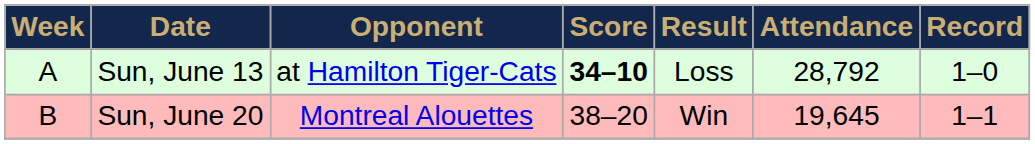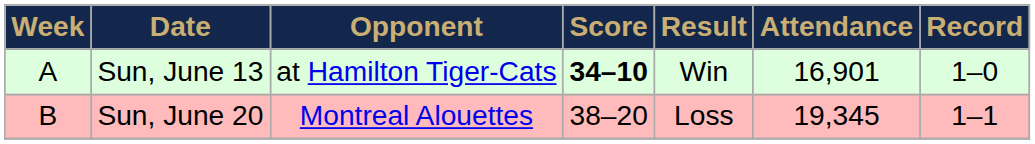Sun, June 13 | Result: Loss -> Win
Sun, June 13 | Attendance: 28,792 -> 16,901
Sun, June 20 | Result: Win -> Loss
Sun, June 20 | Attendance: 19,645 -> 19,345
